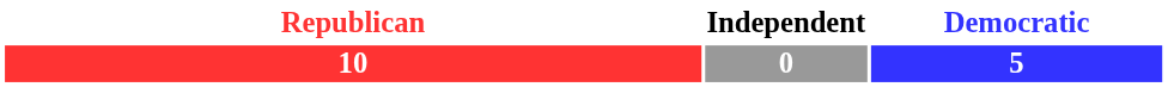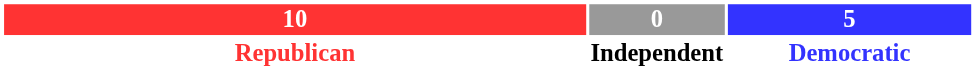rows swapped: 10 <-> Republican
